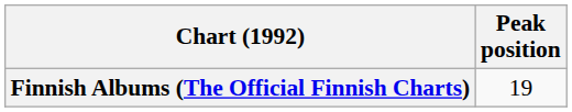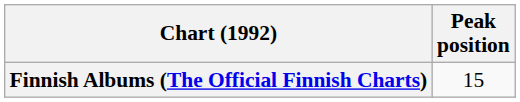Finnish Albums (The Official Finnish Charts) | Peak position: 19 -> 15
